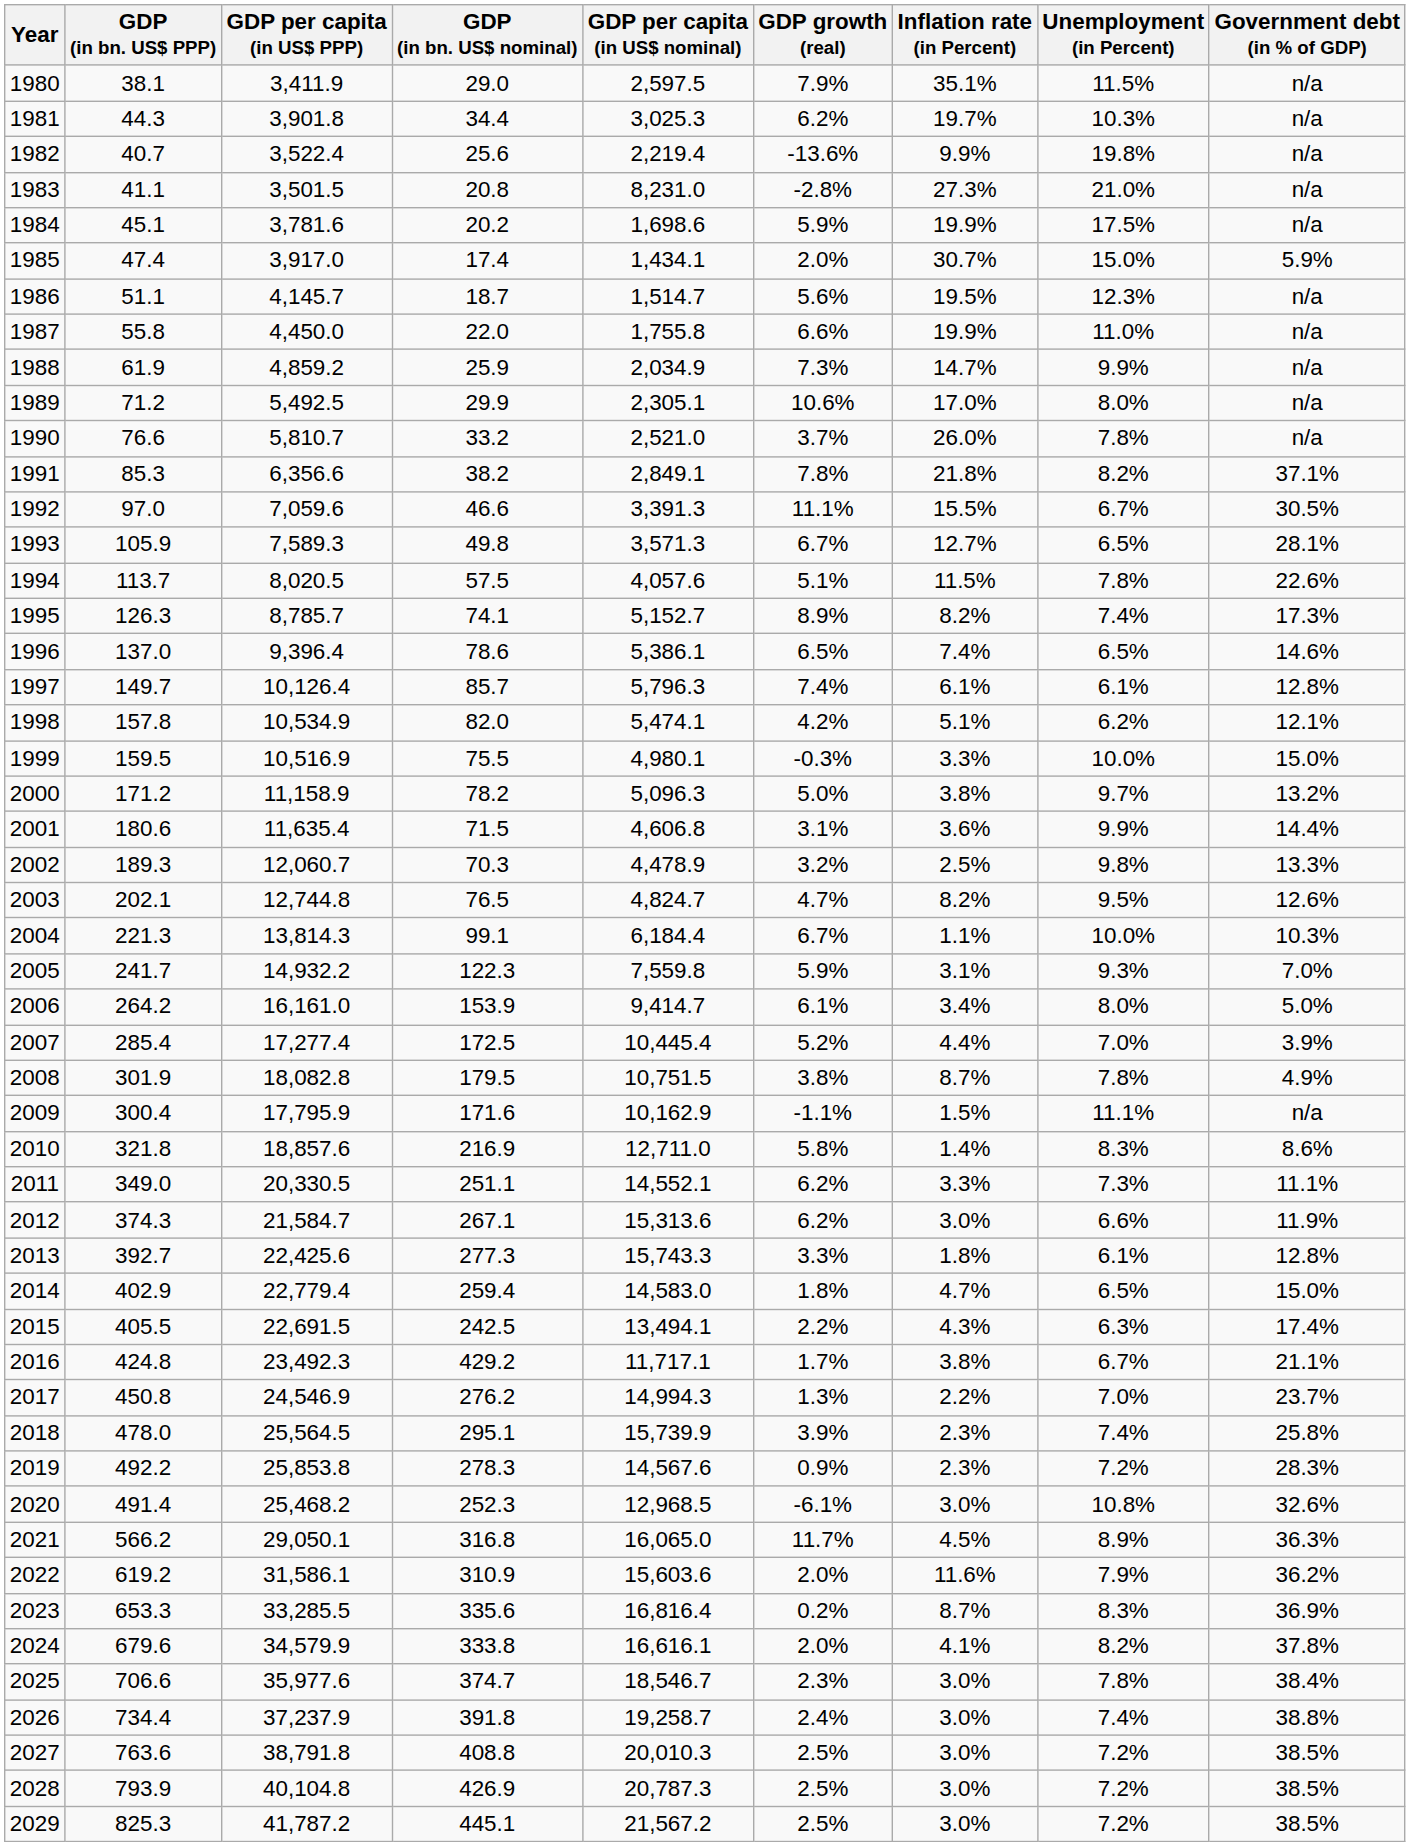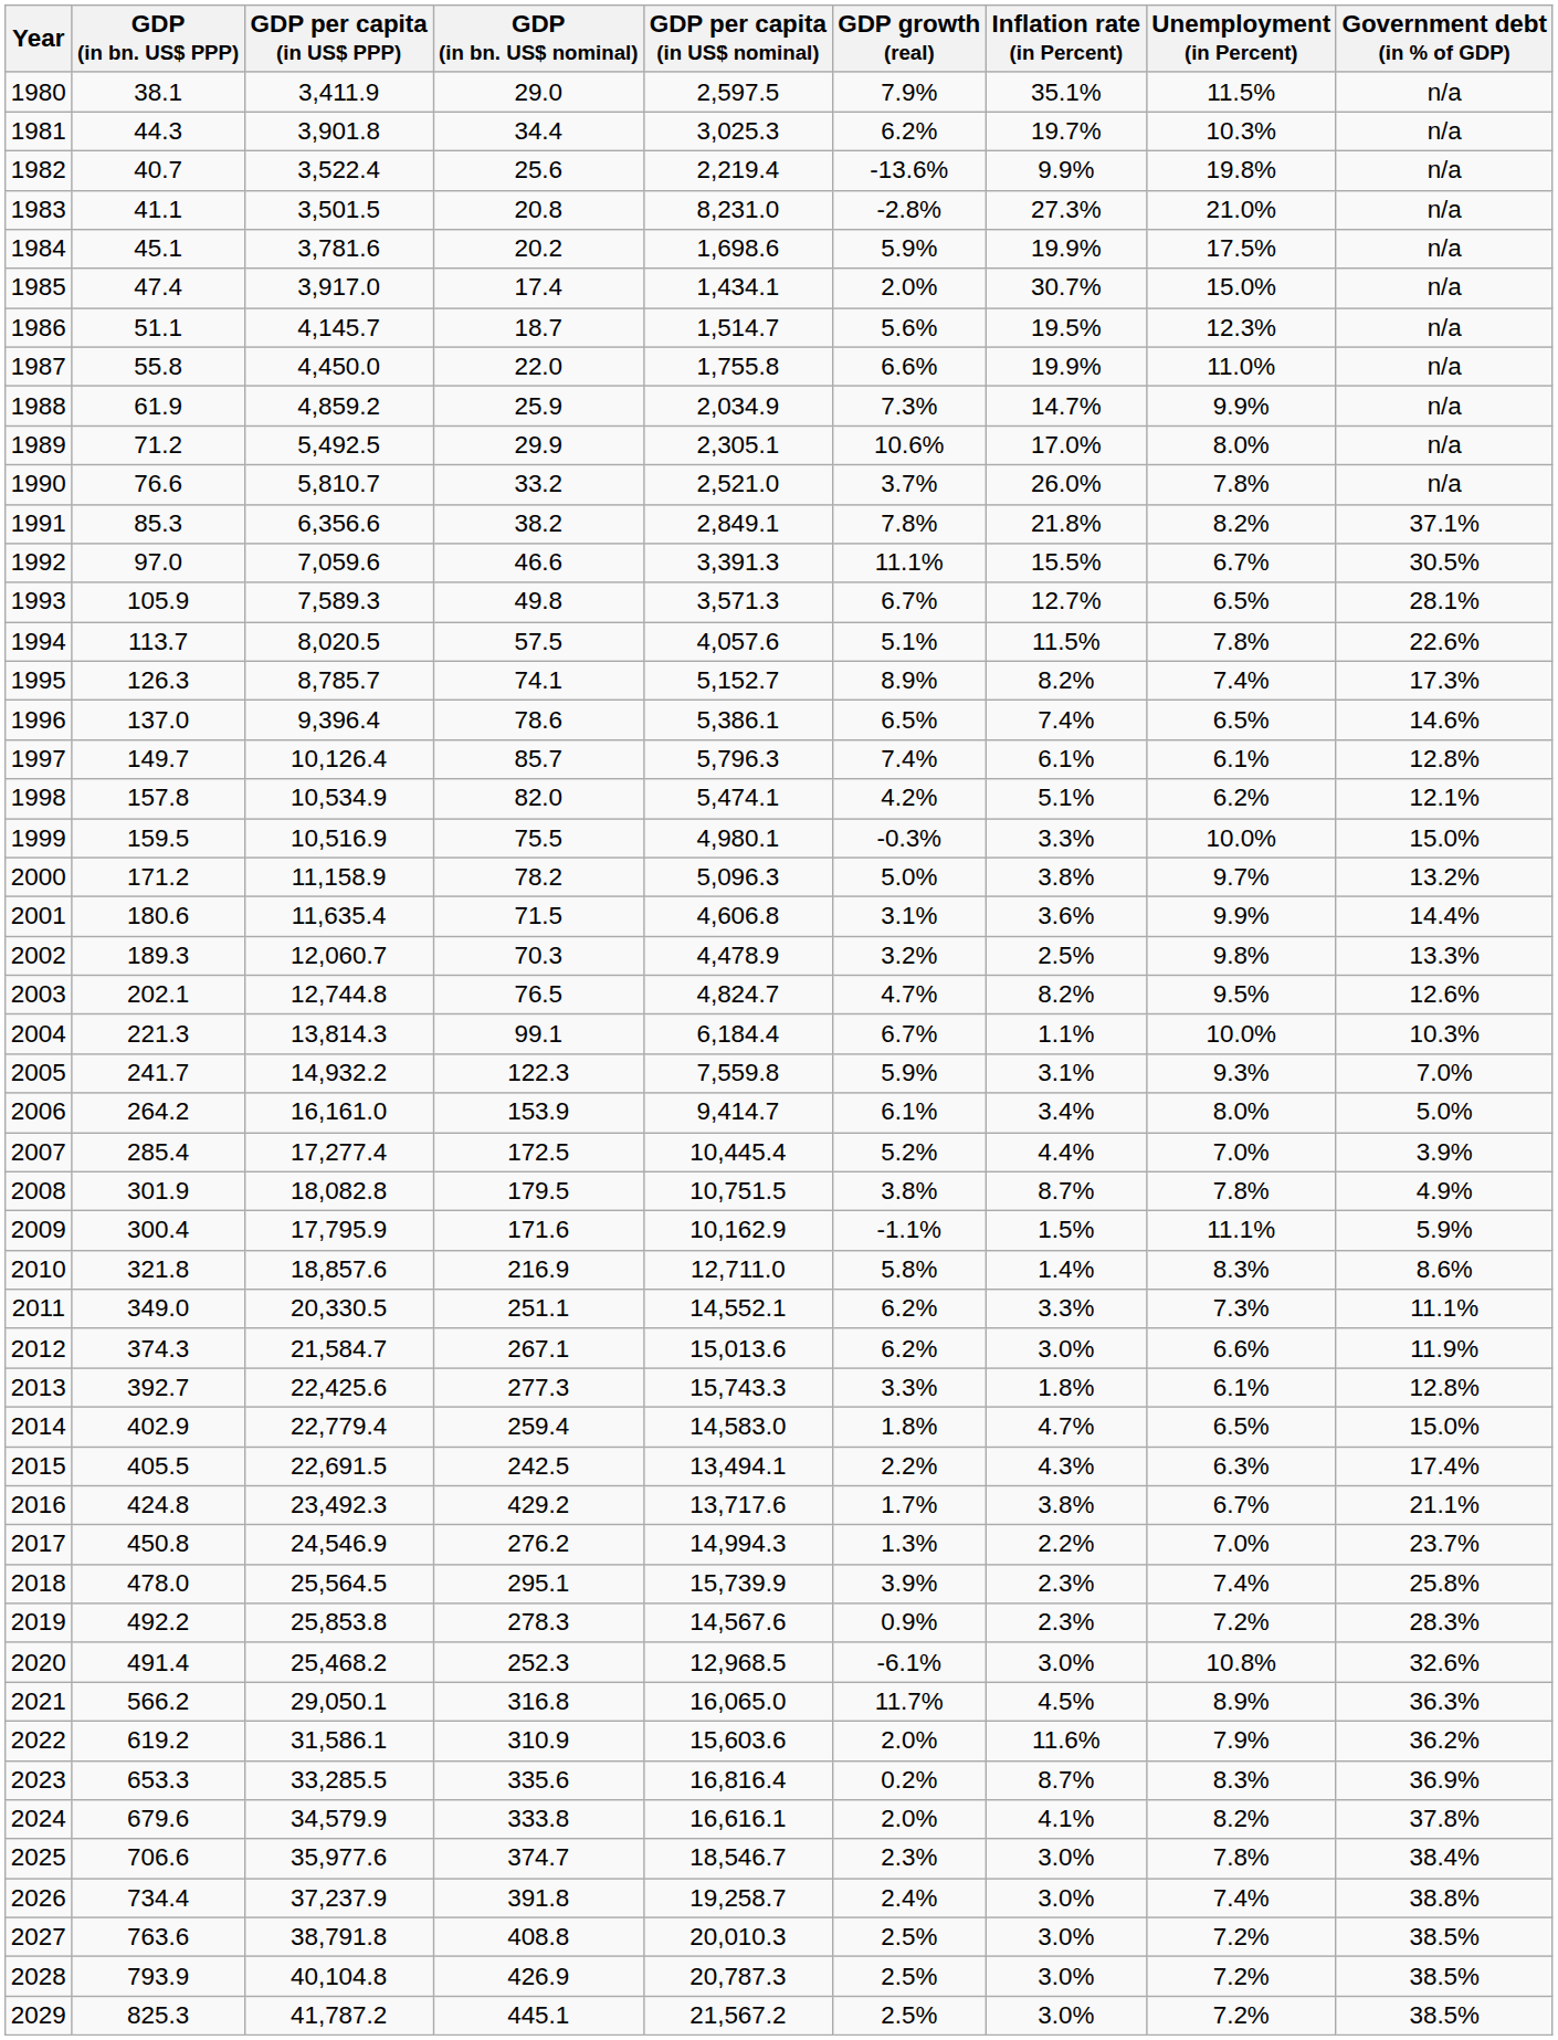1985 | Government debt (in % of GDP): 5.9% -> n/a
2009 | Government debt (in % of GDP): n/a -> 5.9%
2012 | GDP per capita (in US$ nominal): 15,313.6 -> 15,013.6
2016 | GDP per capita (in US$ nominal): 11,717.1 -> 13,717.6
